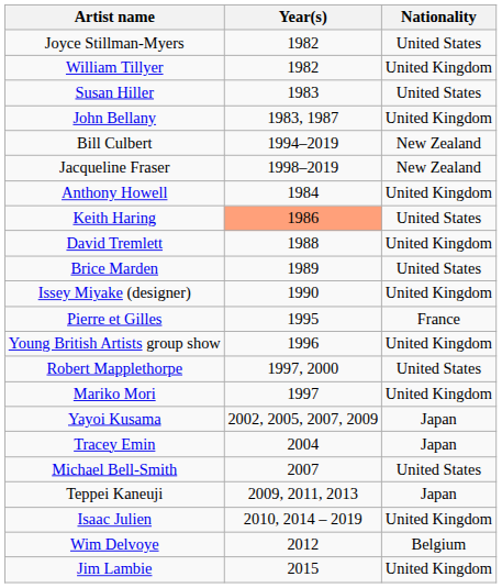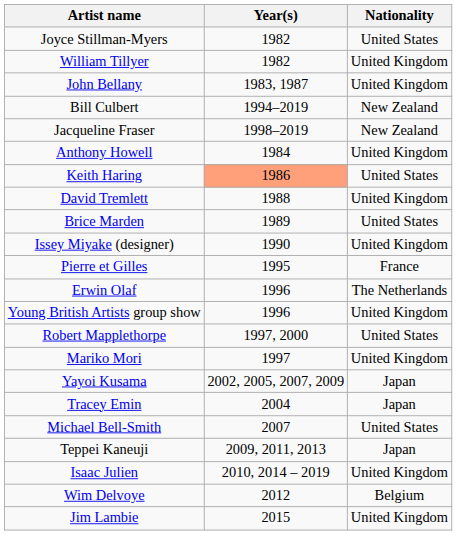- row: Susan Hiller | 1983 | United States
+ row: Erwin Olaf | 1996 | The Netherlands
